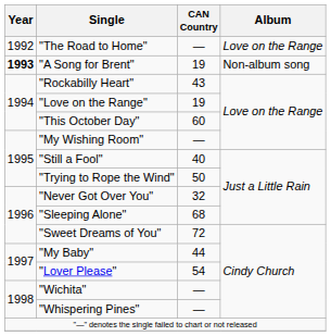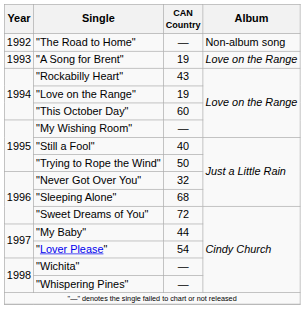"The Road to Home" | Album: Love on the Range -> Non-album song
"A Song for Brent" | Year: bold -> normal
"A Song for Brent" | Album: Non-album song -> Love on the Range
